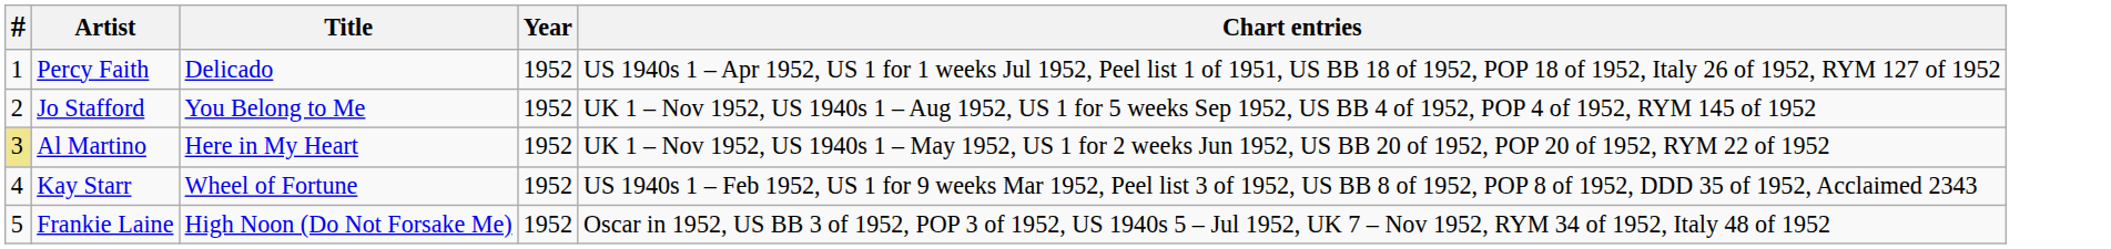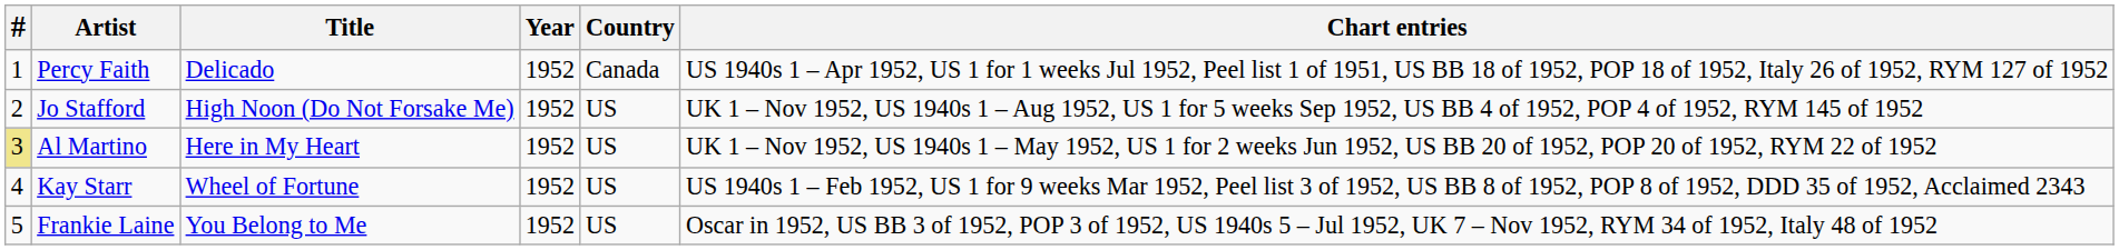+ column: Country | Canada | US | US | US | US
Jo Stafford | Title: You Belong to Me -> High Noon (Do Not Forsake Me)
Frankie Laine | Title: High Noon (Do Not Forsake Me) -> You Belong to Me
